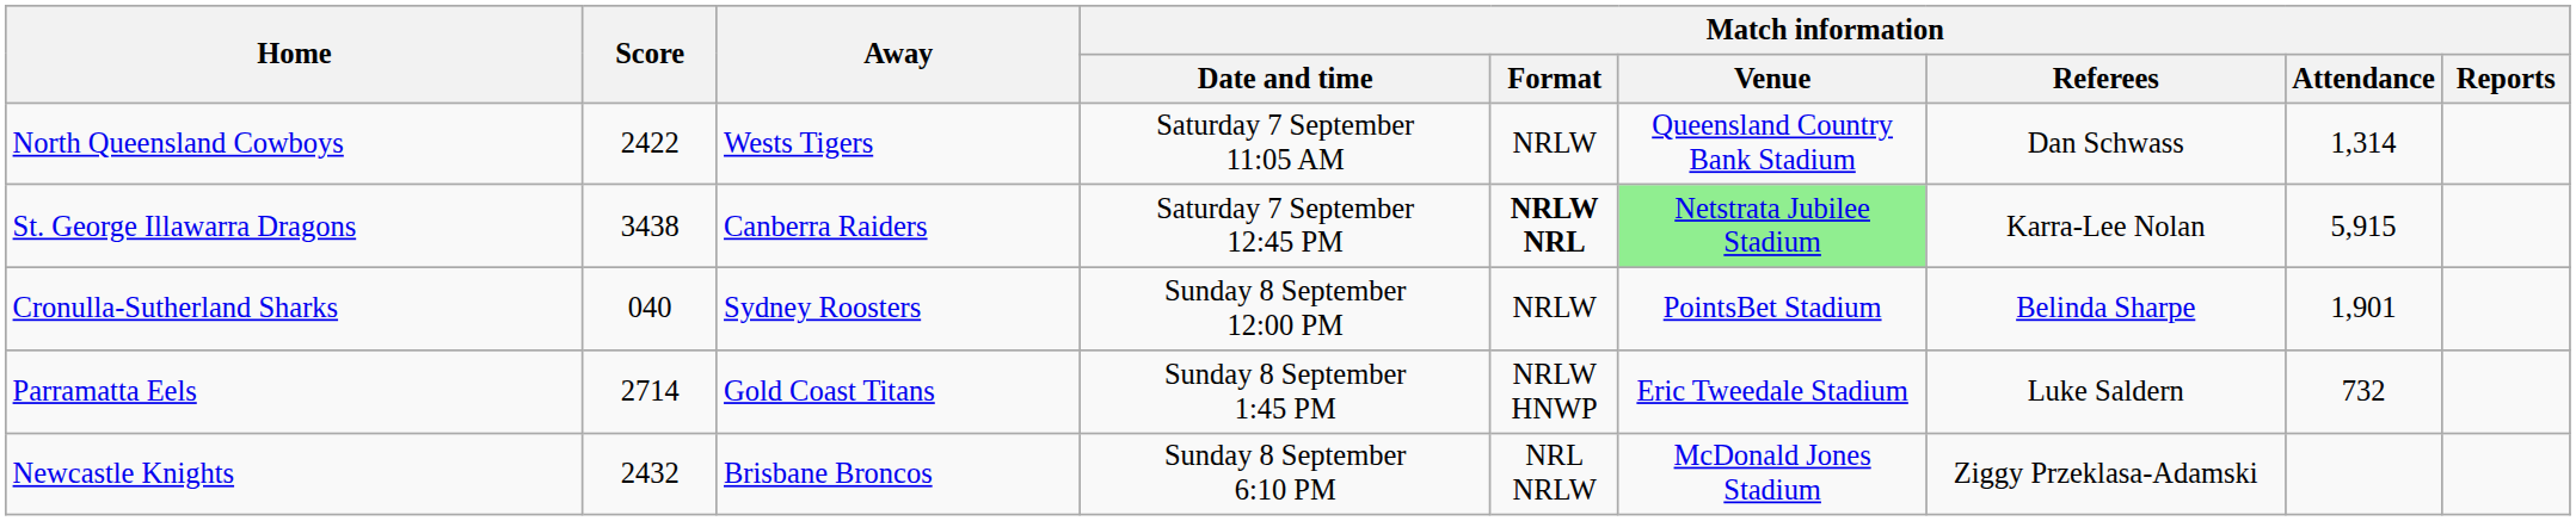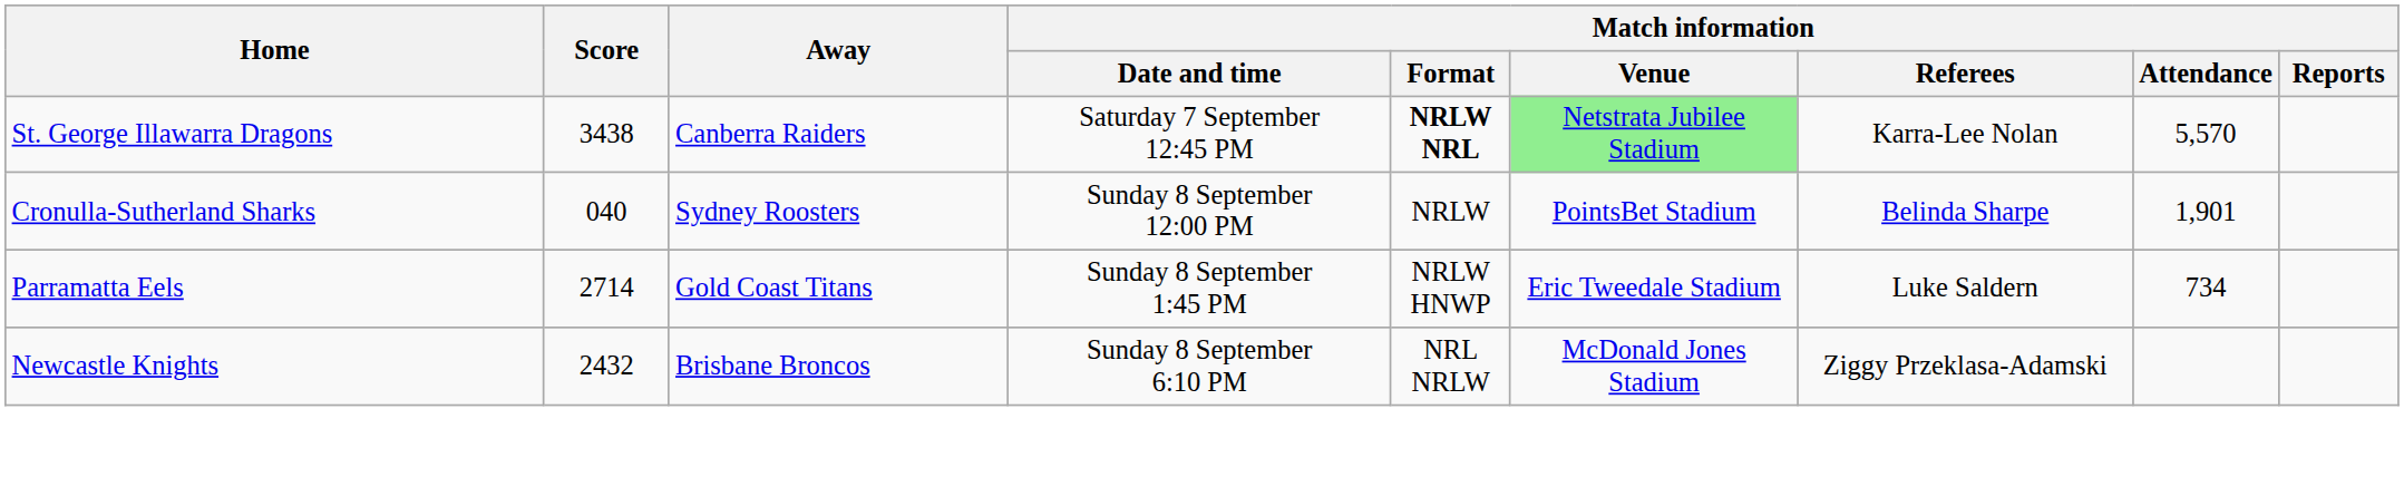- row: North Queensland Cowboys | 2422 | Wests Tigers | Saturday 7 September 11:05 AM | NRLW | Queensland Country Bank Stadium | Dan Schwass | 1,314
St. George Illawarra Dragons | Match information / Attendance: 5,915 -> 5,570
Parramatta Eels | Match information / Attendance: 732 -> 734
